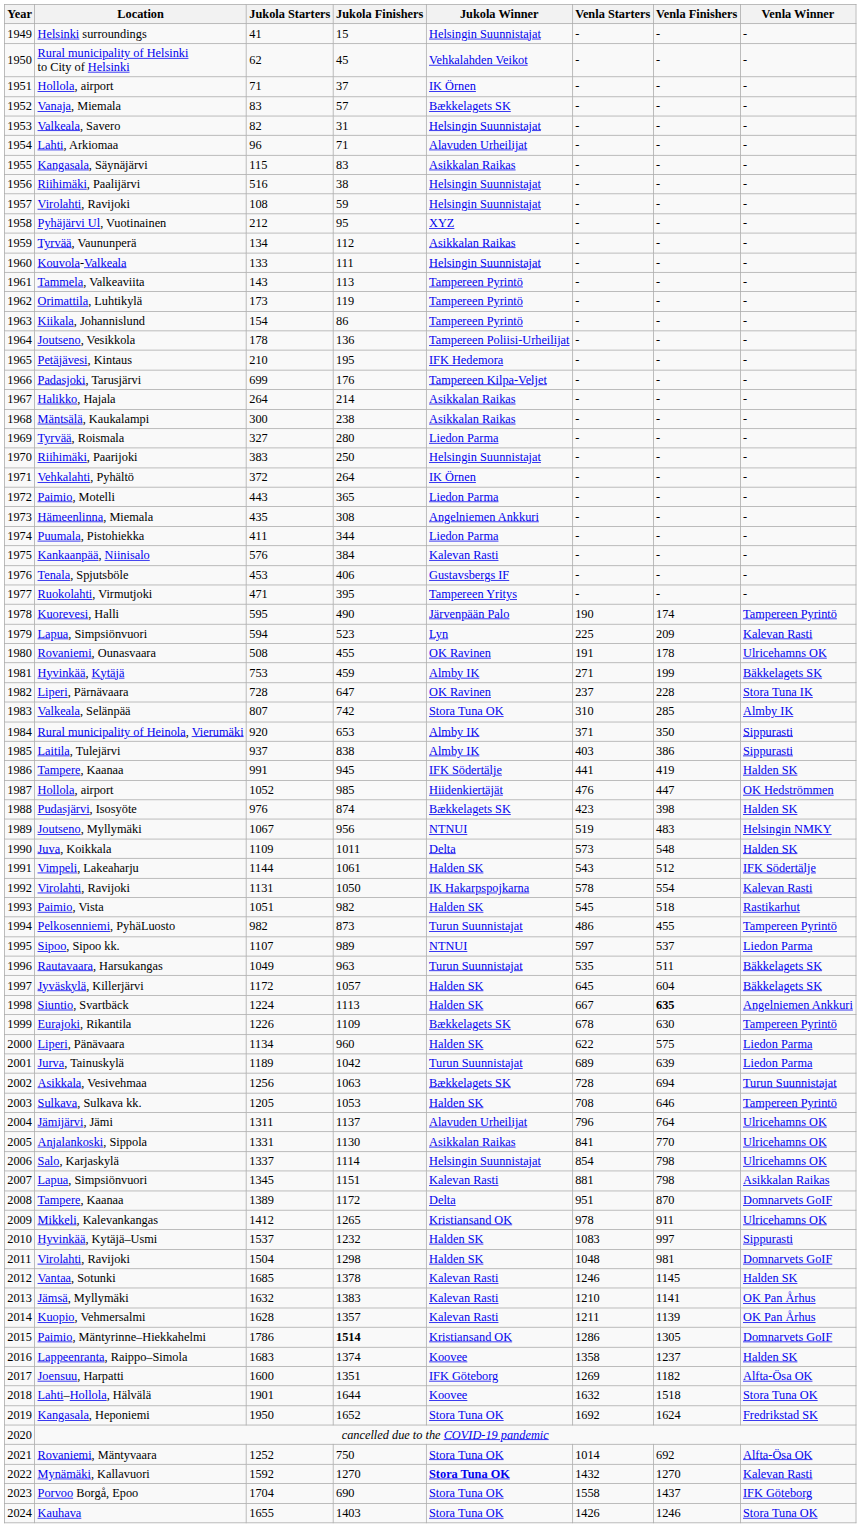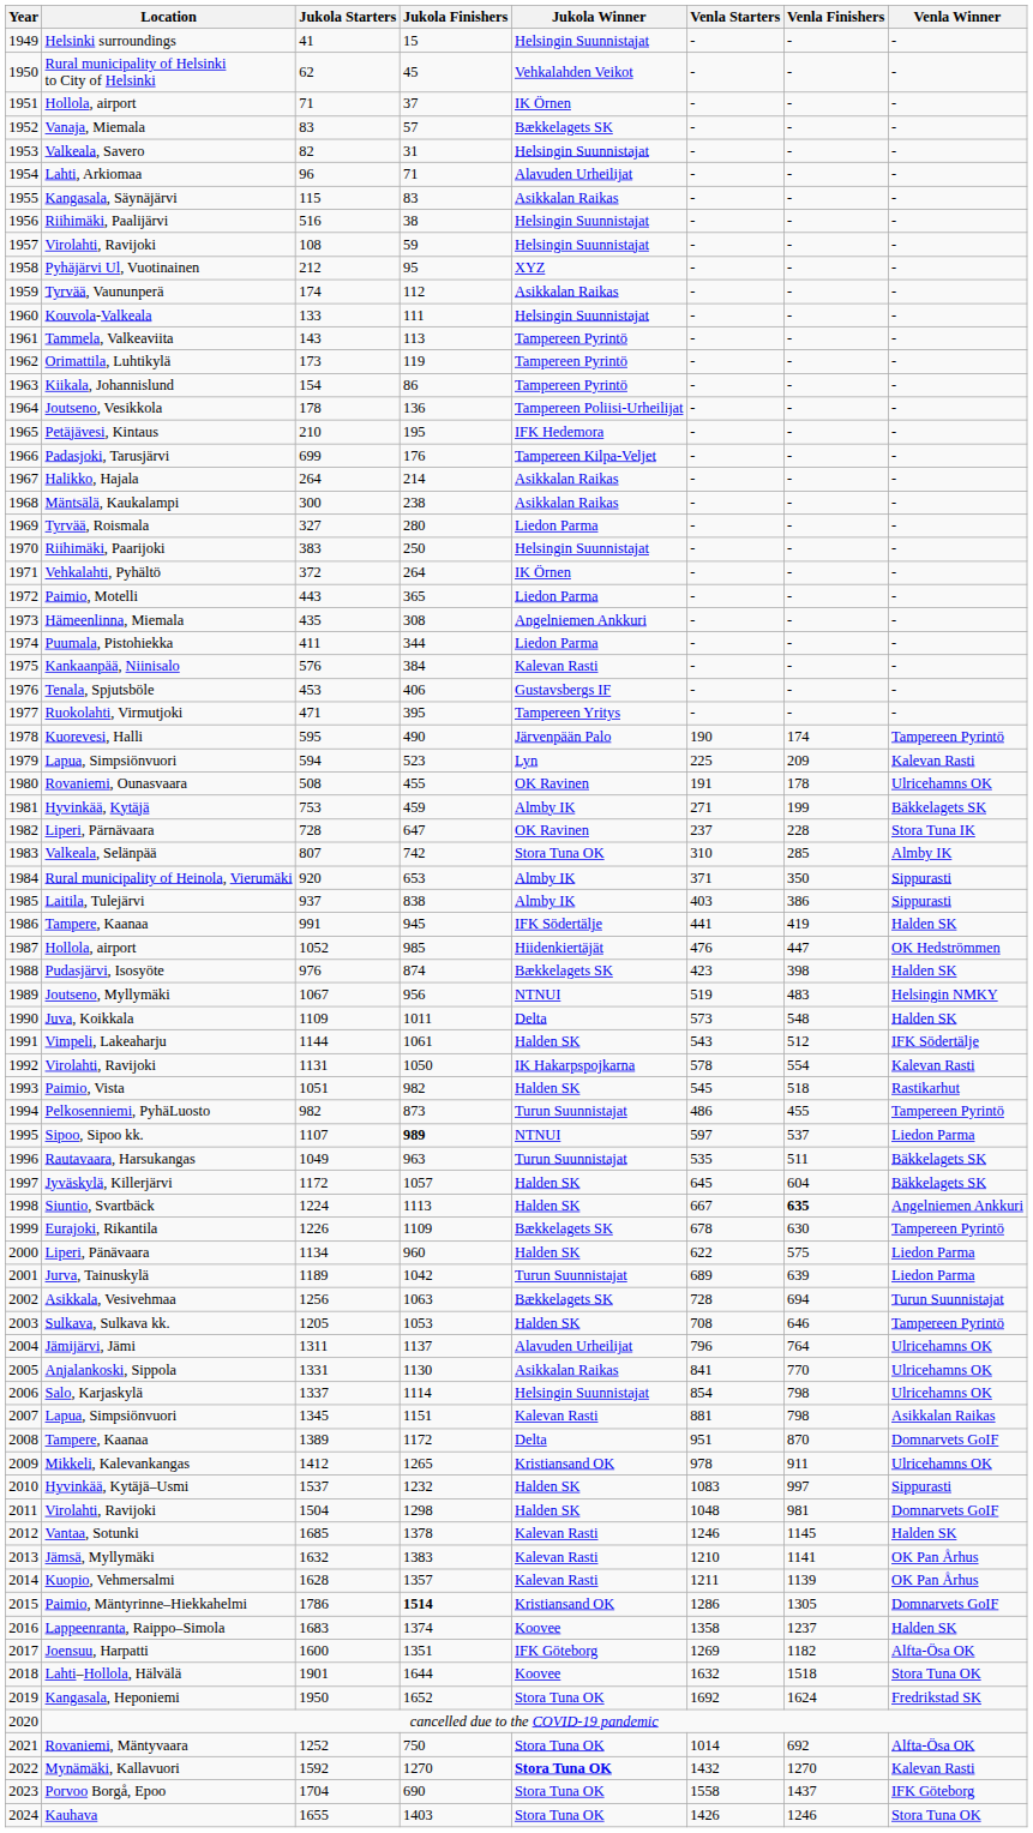Tyrvää, Vaununperä | Jukola Starters: 134 -> 174
Sipoo, Sipoo kk. | Jukola Finishers: normal -> bold
